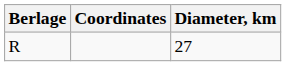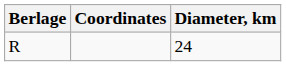R | Diameter, km: 27 -> 24
